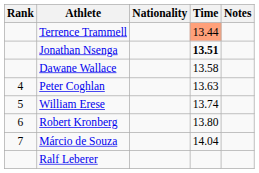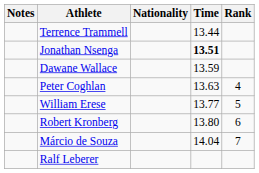columns swapped: Rank <-> Notes
Terrence Trammell | Time: lightsalmon background -> no background
Dawane Wallace | Time: 13.58 -> 13.59
William Erese | Time: 13.74 -> 13.77
